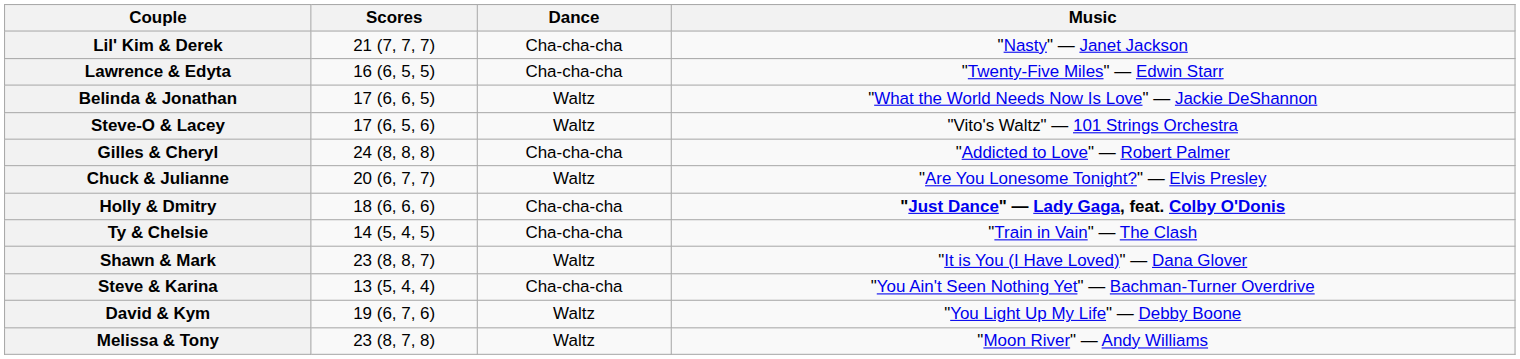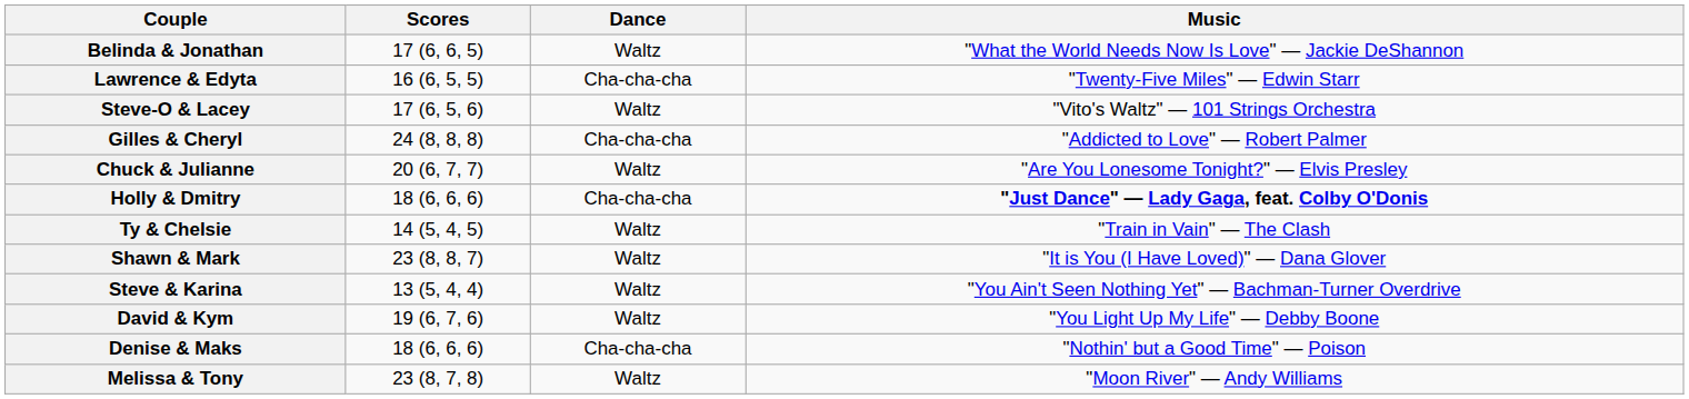- row: Lil' Kim & Derek | 21 (7, 7, 7) | Cha-cha-cha | "Nasty" — Janet Jackson
rows swapped: Belinda & Jonathan <-> Lawrence & Edyta
Ty & Chelsie | Dance: Cha-cha-cha -> Waltz
Steve & Karina | Dance: Cha-cha-cha -> Waltz
+ row: Denise & Maks | 18 (6, 6, 6) | Cha-cha-cha | "Nothin' but a Good Time" — Poison
